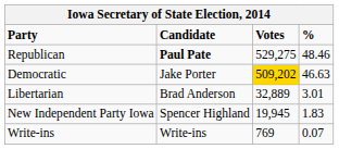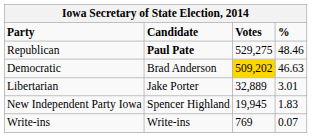Democratic | Candidate: Jake Porter -> Brad Anderson
Libertarian | Candidate: Brad Anderson -> Jake Porter
